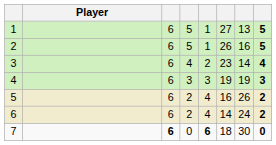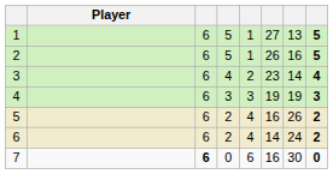7 | column 5: bold -> normal
7 | column 6: 18 -> 16
